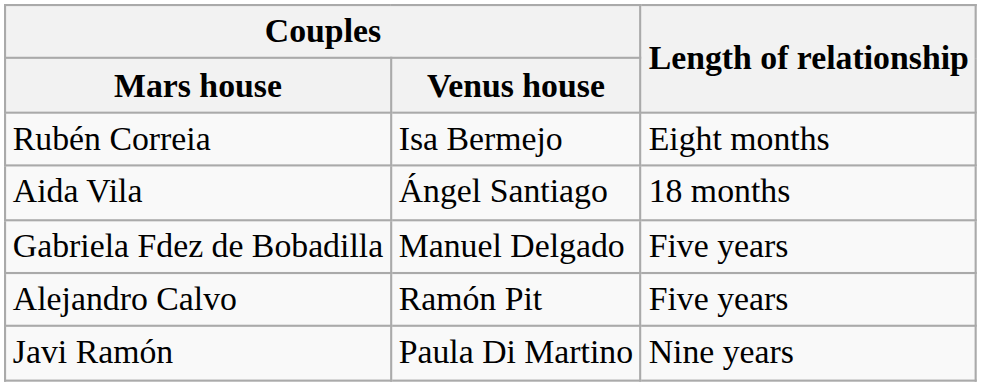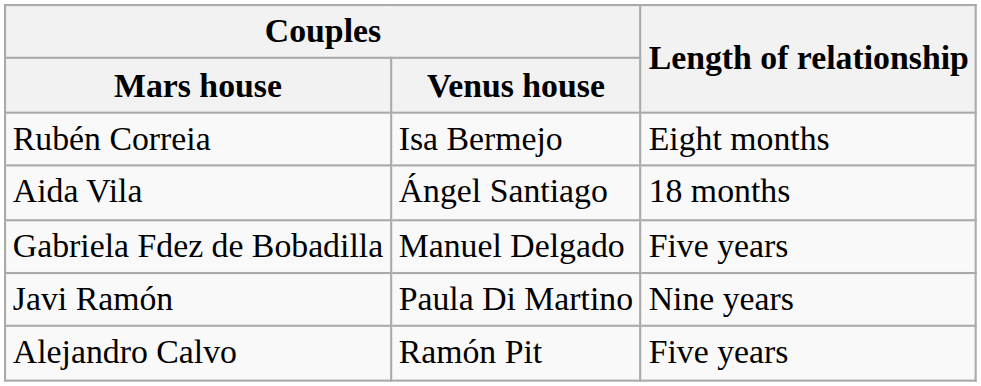rows swapped: Javi Ramón <-> Alejandro Calvo
